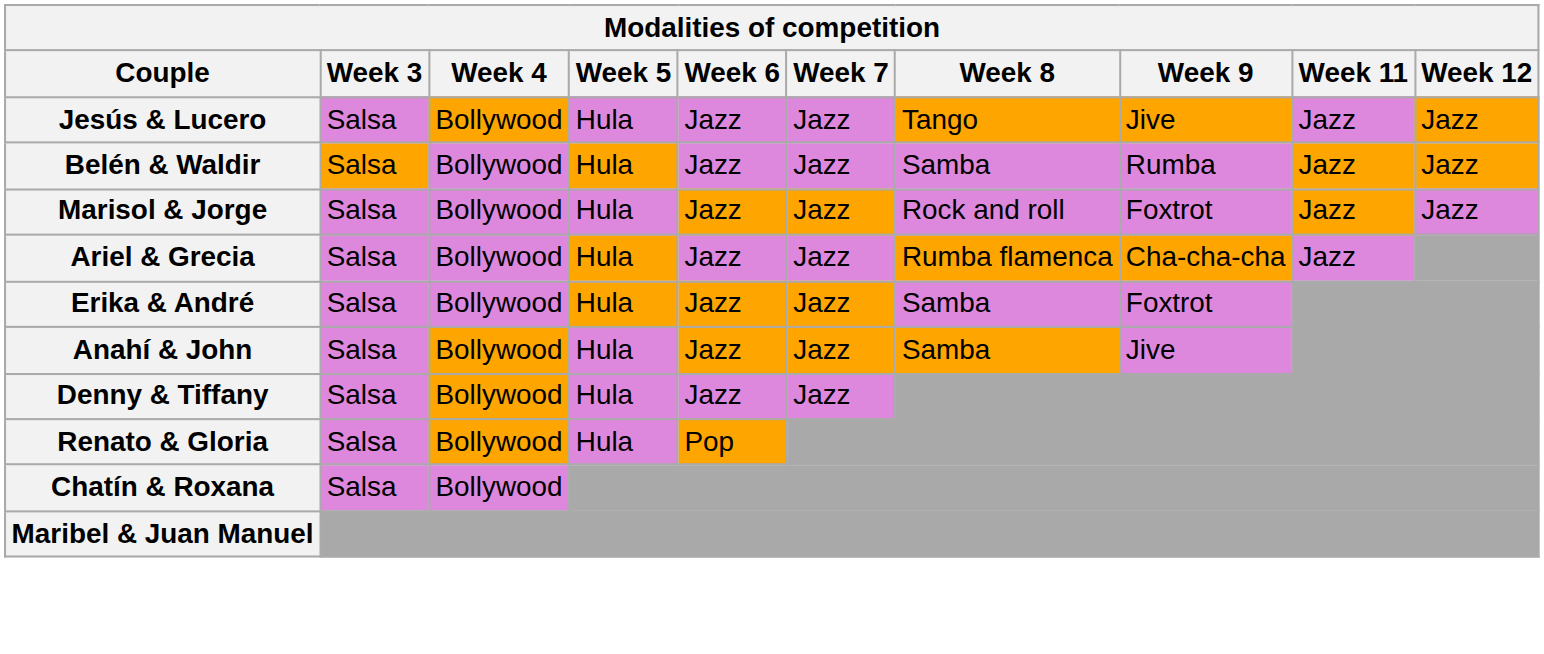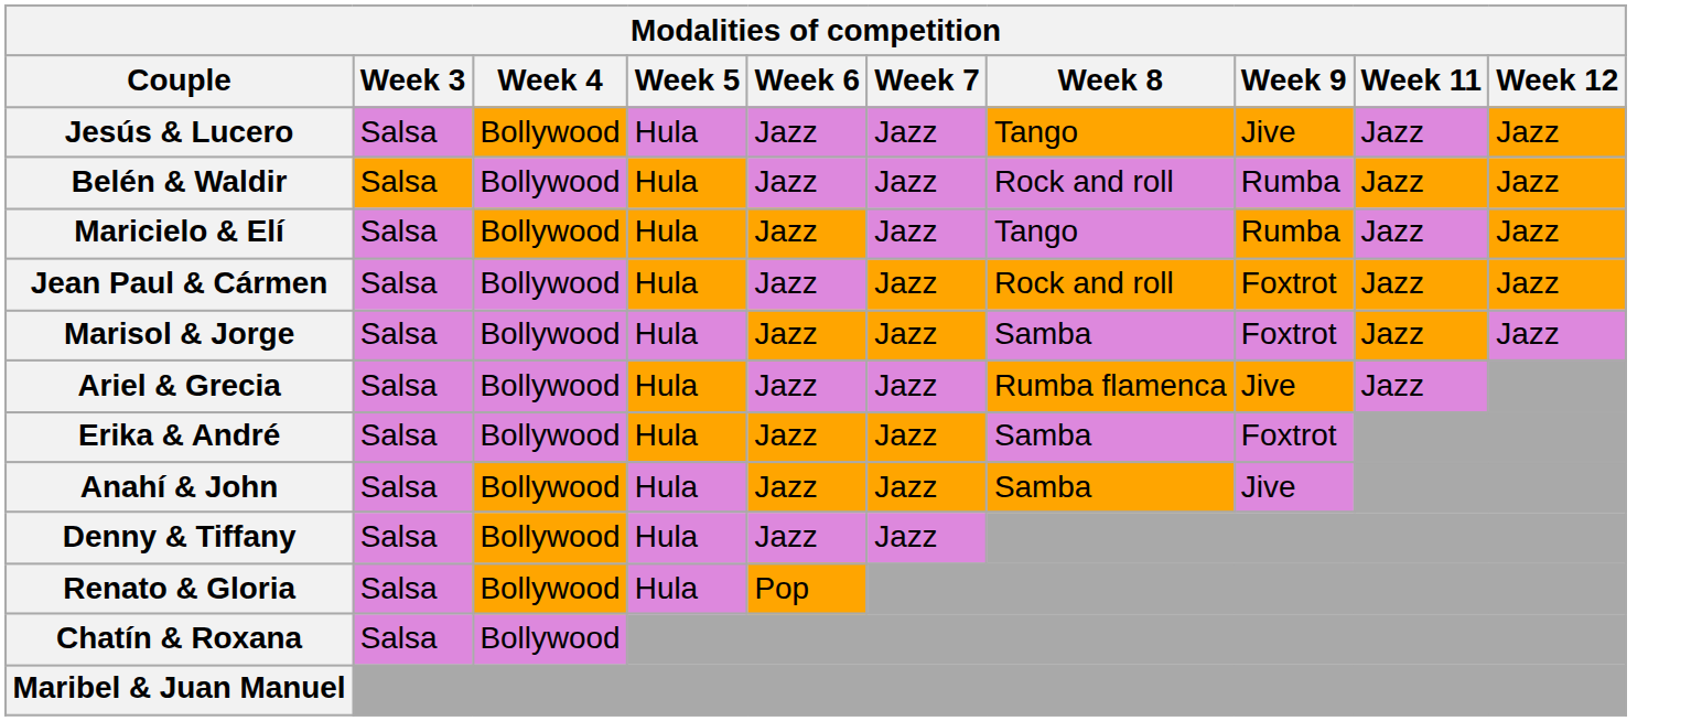Belén & Waldir | Week 8: Samba -> Rock and roll
+ row: Maricielo & Elí | Salsa | Bollywood | Hula | Jazz | Jazz | Tango | Rumba | Jazz | Jazz
+ row: Jean Paul & Cármen | Salsa | Bollywood | Hula | Jazz | Jazz | Rock and roll | Foxtrot | Jazz | Jazz
Marisol & Jorge | Week 8: Rock and roll -> Samba
Ariel & Grecia | Week 9: Cha-cha-cha -> Jive
